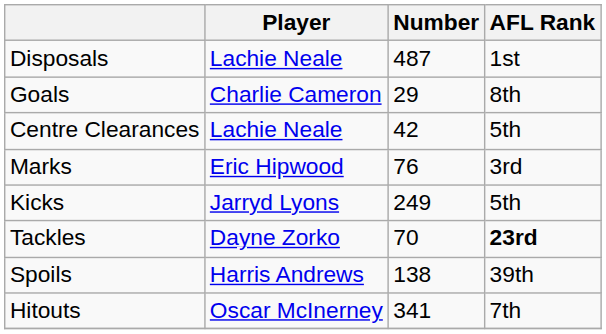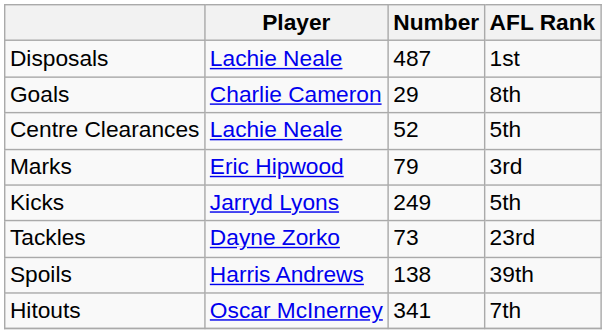Centre Clearances | Number: 42 -> 52
Marks | Number: 76 -> 79
Tackles | Number: 70 -> 73
Tackles | AFL Rank: bold -> normal
